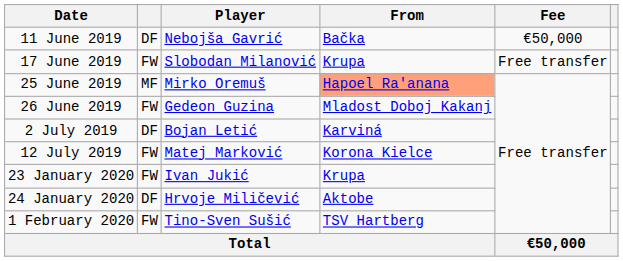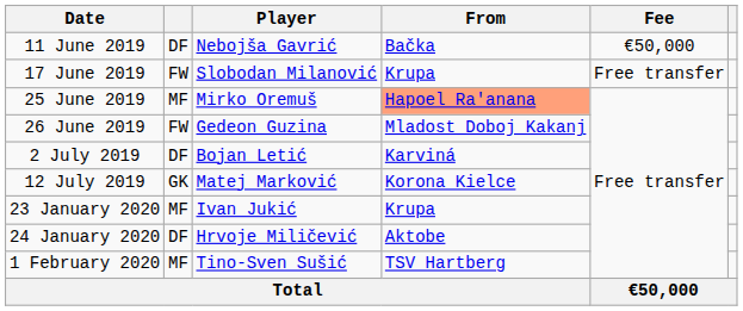12 July 2019 | column 2: FW -> GK
23 January 2020 | column 2: FW -> MF
1 February 2020 | column 2: FW -> MF
